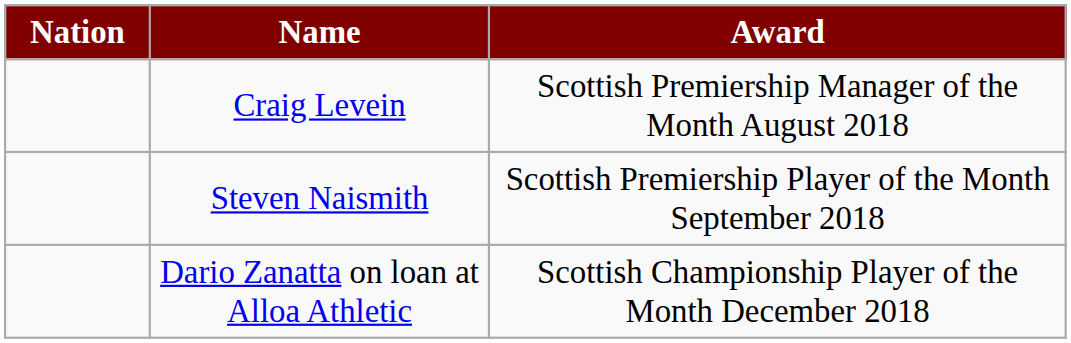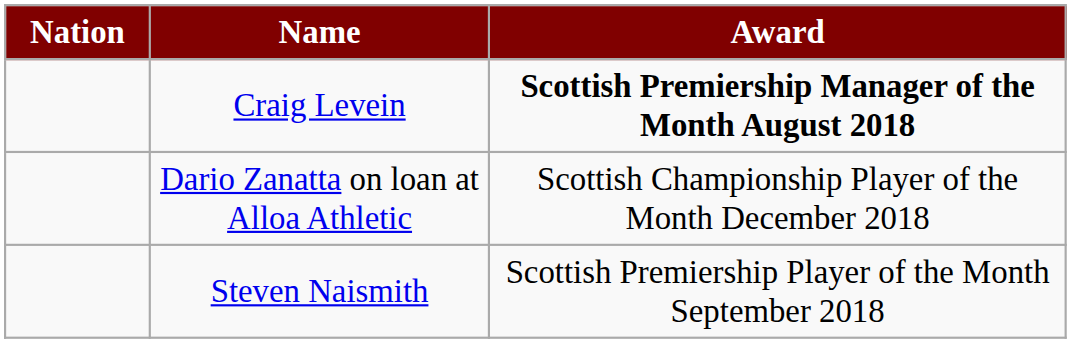Craig Levein | Award: normal -> bold
rows swapped: Steven Naismith <-> Dario Zanatta on loan at Alloa Athletic
